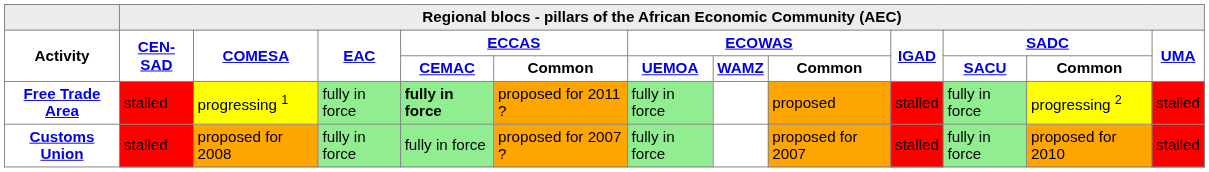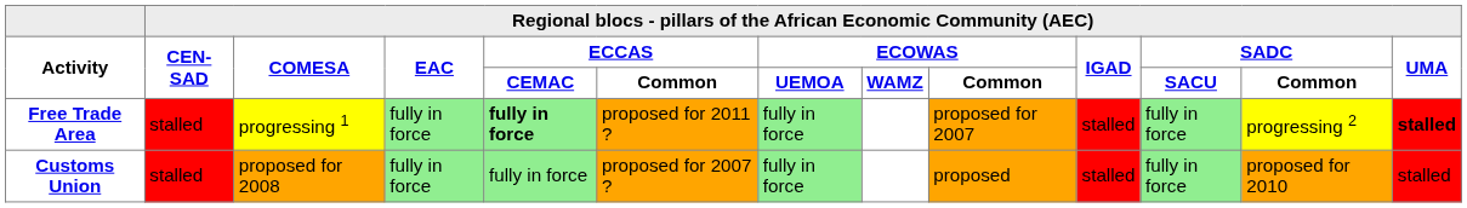Free Trade Area | column 9: proposed -> proposed for 2007
Free Trade Area | column 13: normal -> bold
Customs Union | column 9: proposed for 2007 -> proposed
